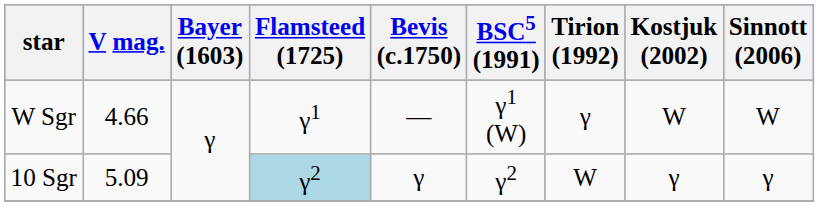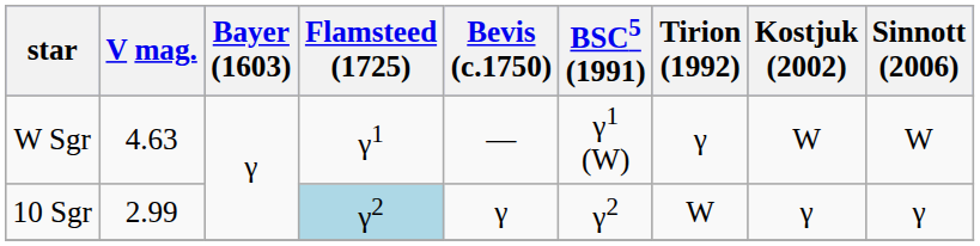W Sgr | V mag.: 4.66 -> 4.63
10 Sgr | V mag.: 5.09 -> 2.99
